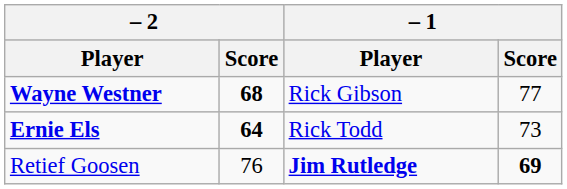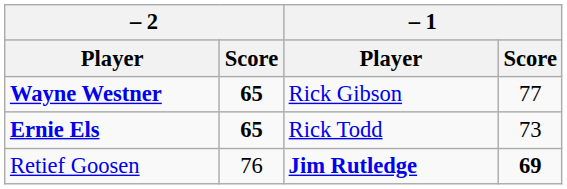Wayne Westner | – 2 / Score: 68 -> 65
Ernie Els | – 2 / Score: 64 -> 65
